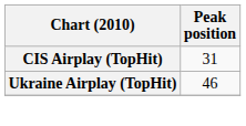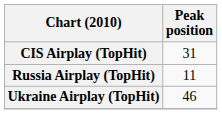+ row: Russia Airplay (TopHit) | 11
